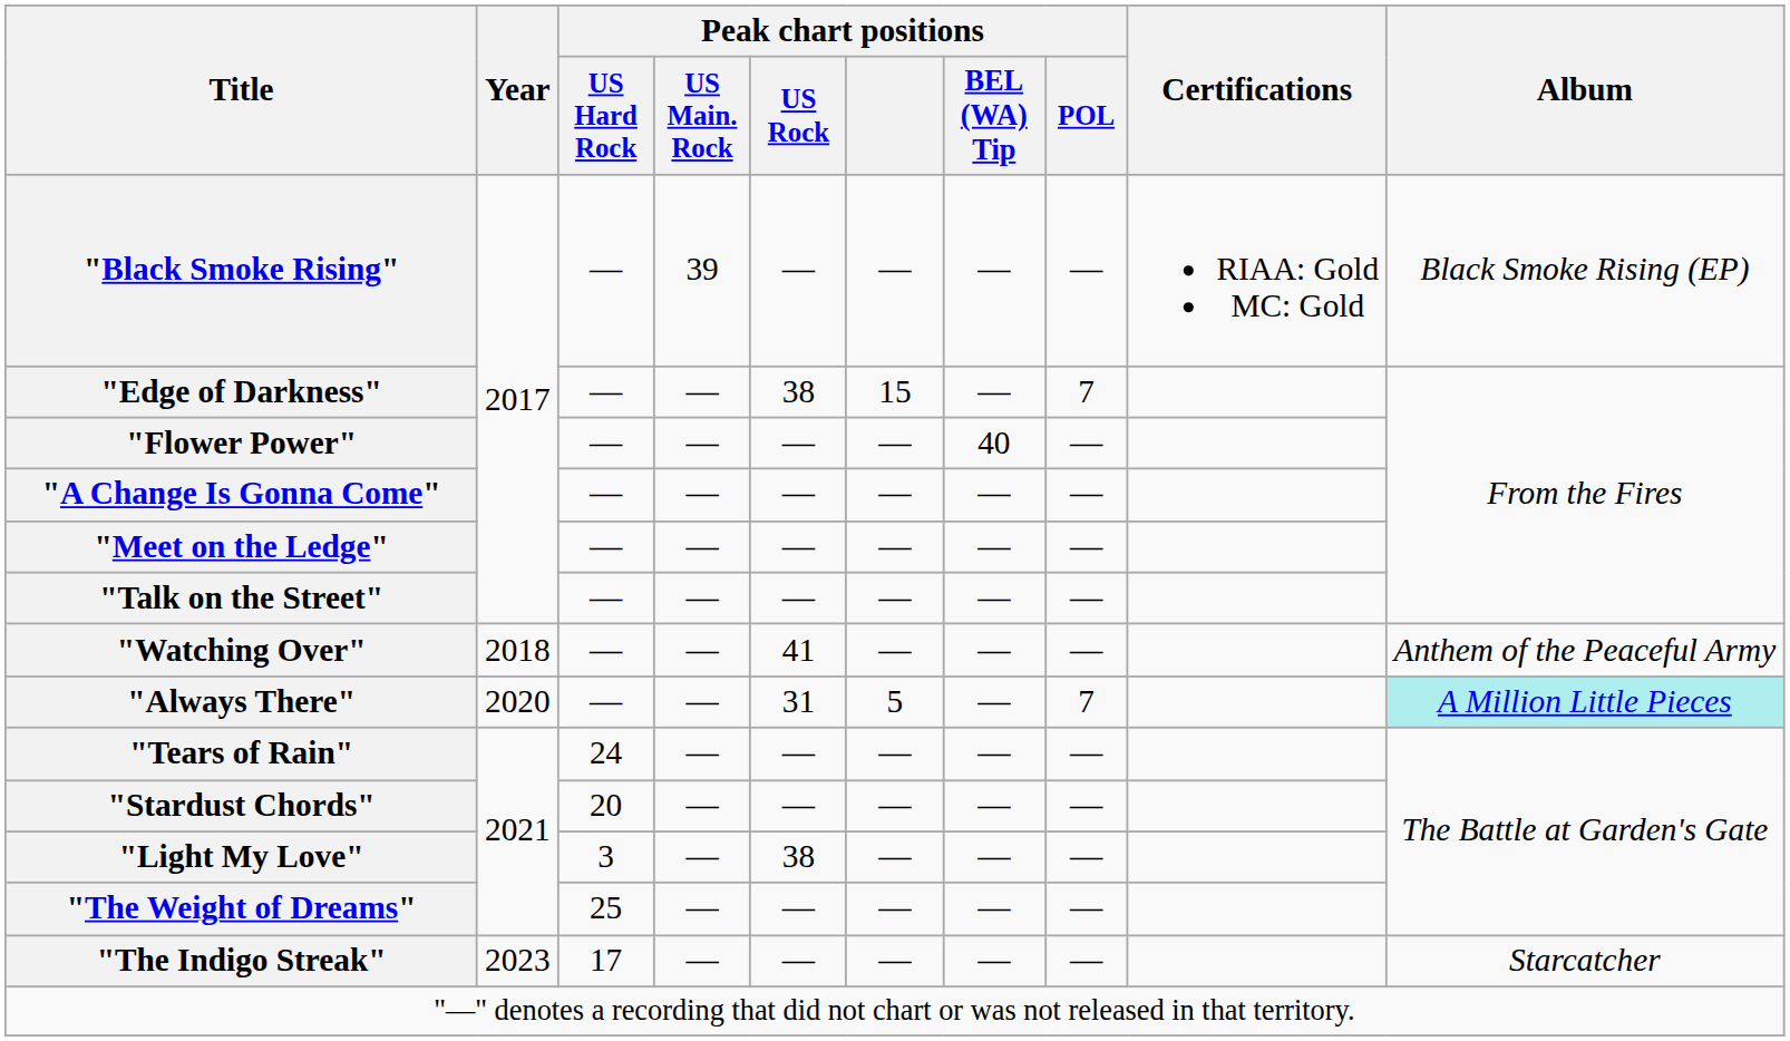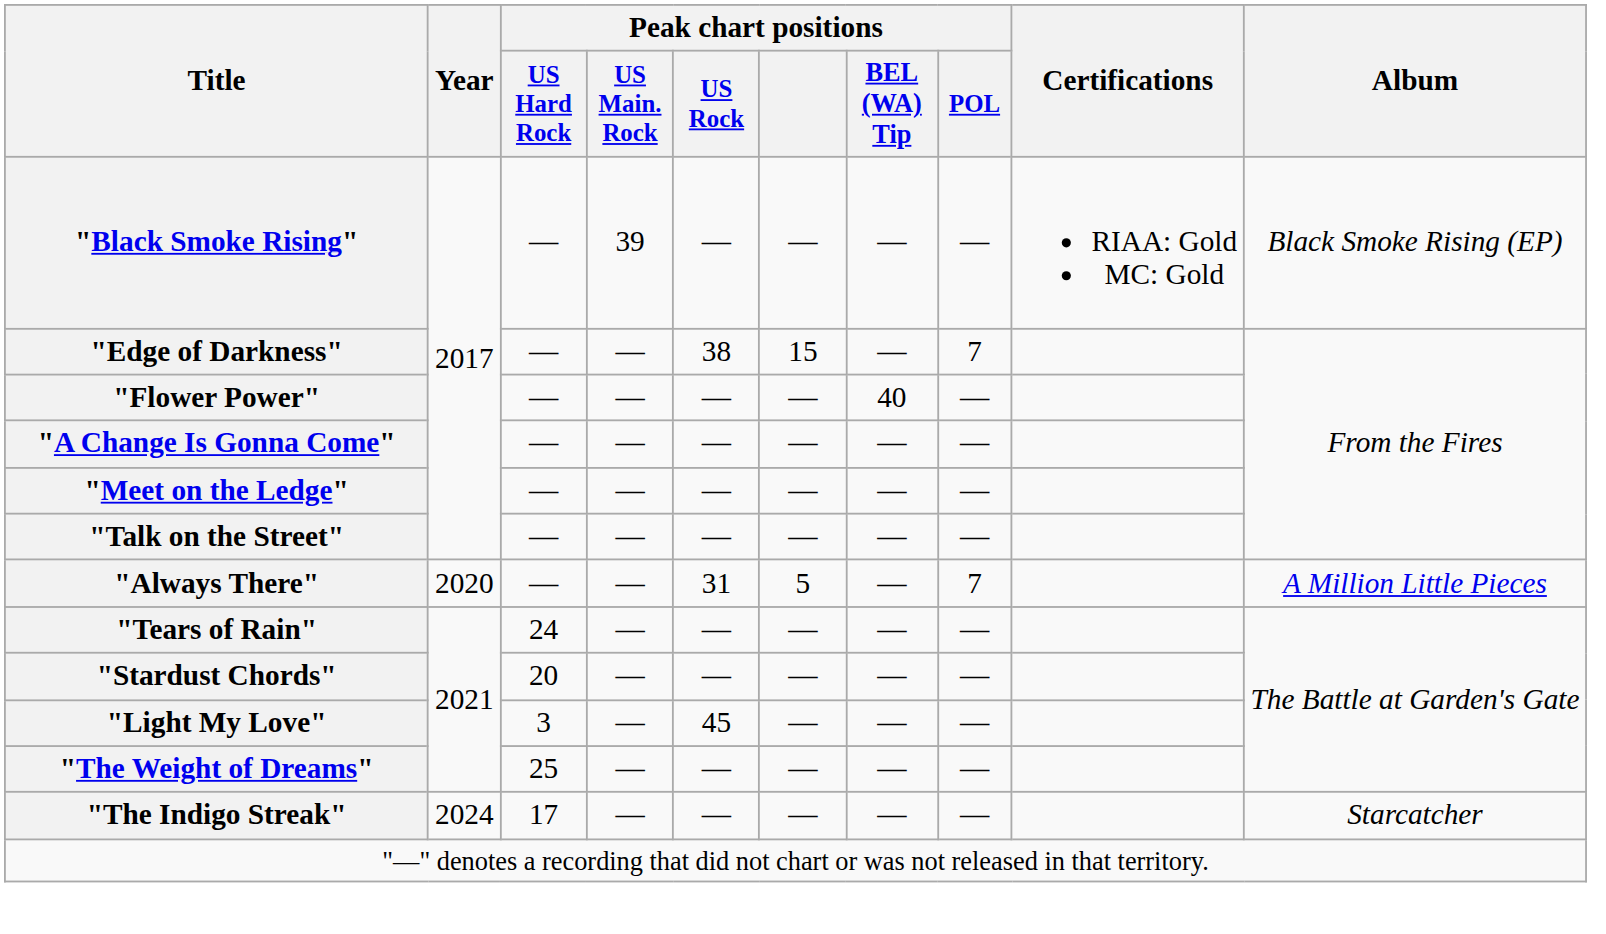- row: "Watching Over" | 2018 | — | — | 41 | — | — | — | Anthem of the Peaceful Army
"Always There" | Album: paleturquoise background -> no background
"Light My Love" | Peak chart positions / US Rock: 38 -> 45
"The Indigo Streak" | Year: 2023 -> 2024
